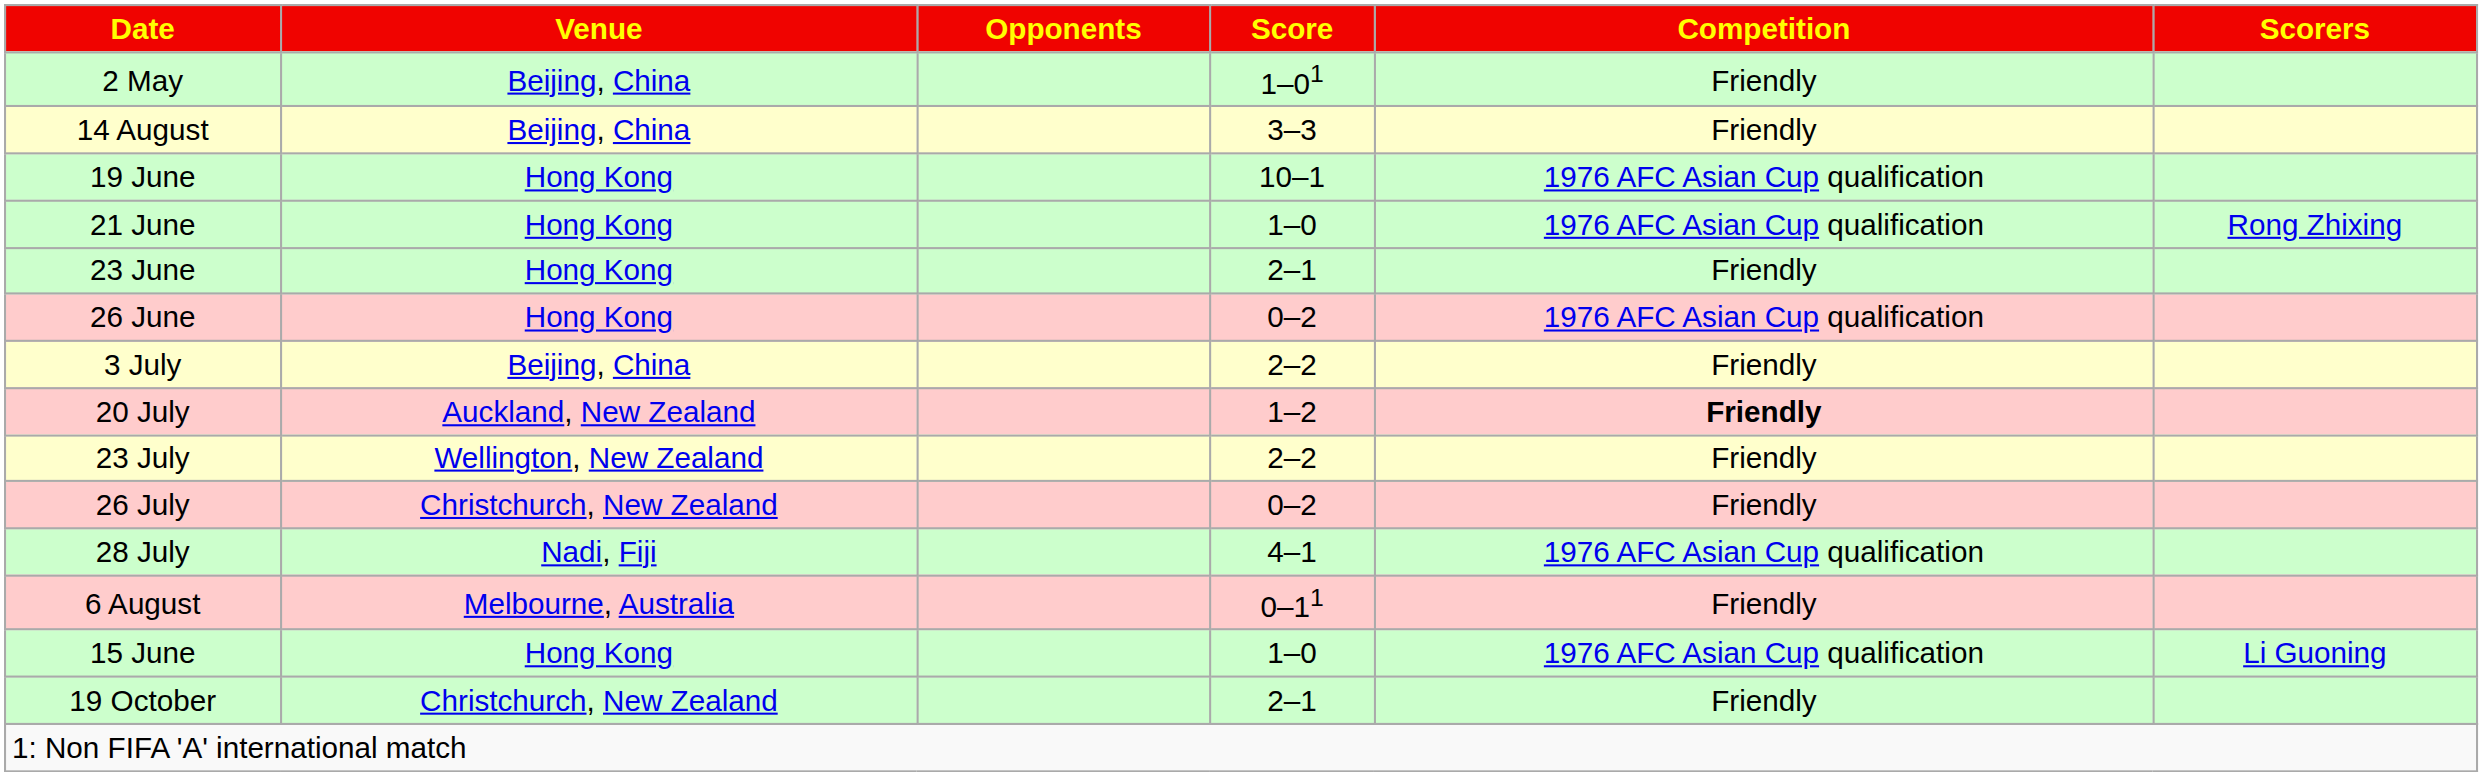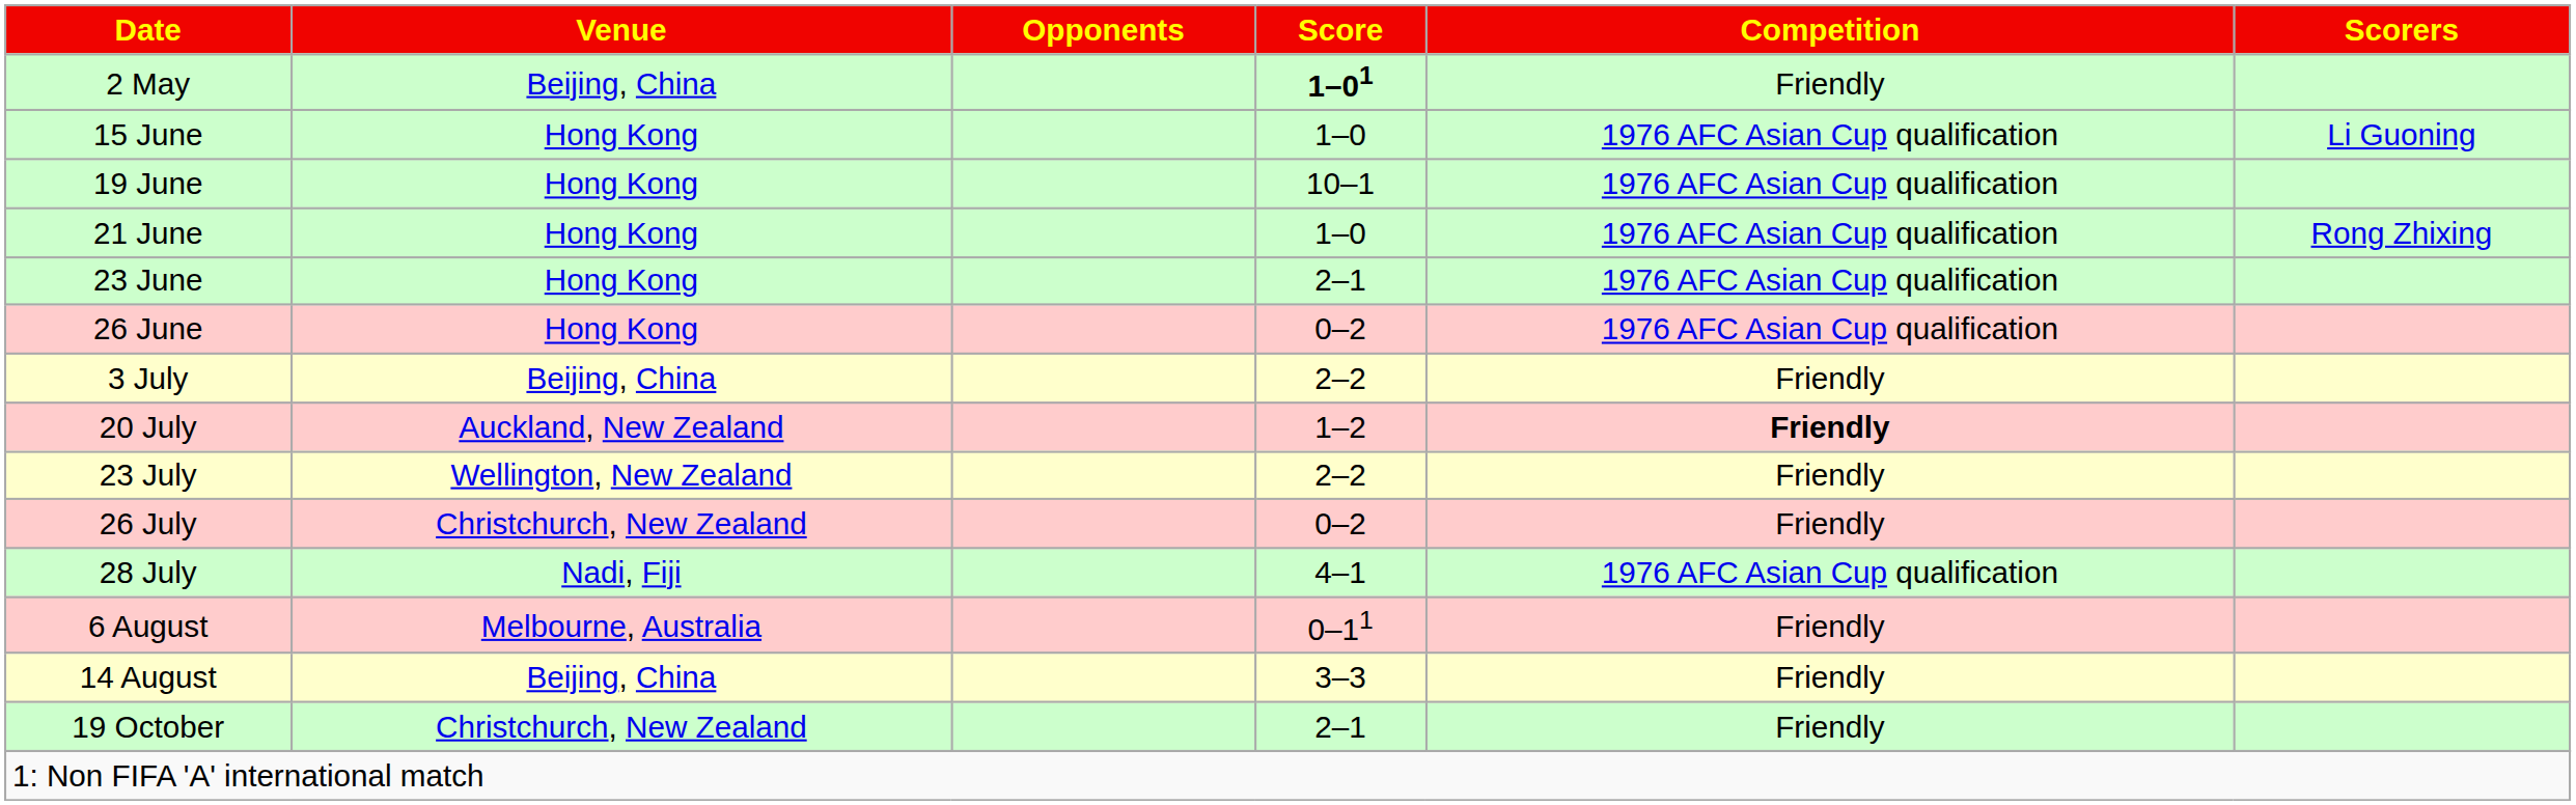2 May | Score: normal -> bold
rows swapped: 15 June <-> 14 August
23 June | Competition: Friendly -> 1976 AFC Asian Cup qualification
